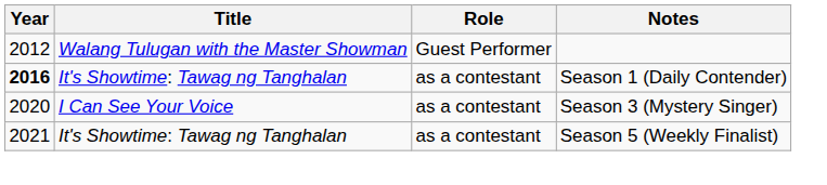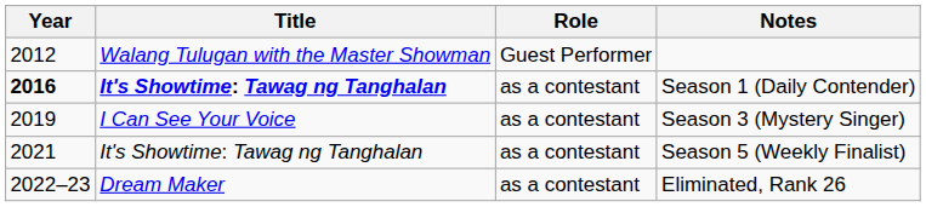Season 1 (Daily Contender) | Title: normal -> bold
Season 3 (Mystery Singer) | Year: 2020 -> 2019
+ row: 2022–23 | Dream Maker | as a contestant | Eliminated, Rank 26
